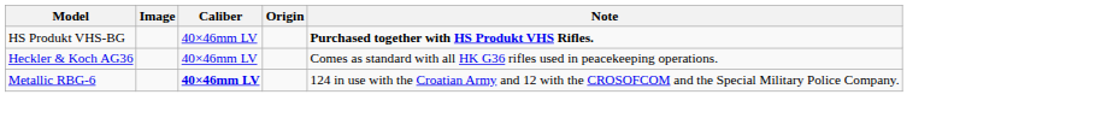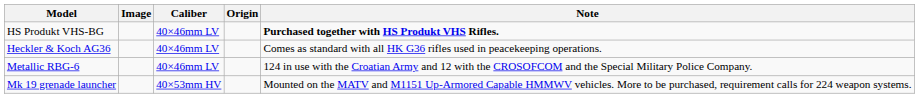Metallic RBG-6 | Caliber: bold -> normal
+ row: Mk 19 grenade launcher | 40×53mm HV | Mounted on the MATV and M1151 Up-Armored Capable HMMWV vehicles. More to be purchased, requirement calls for 224 weapon systems.
